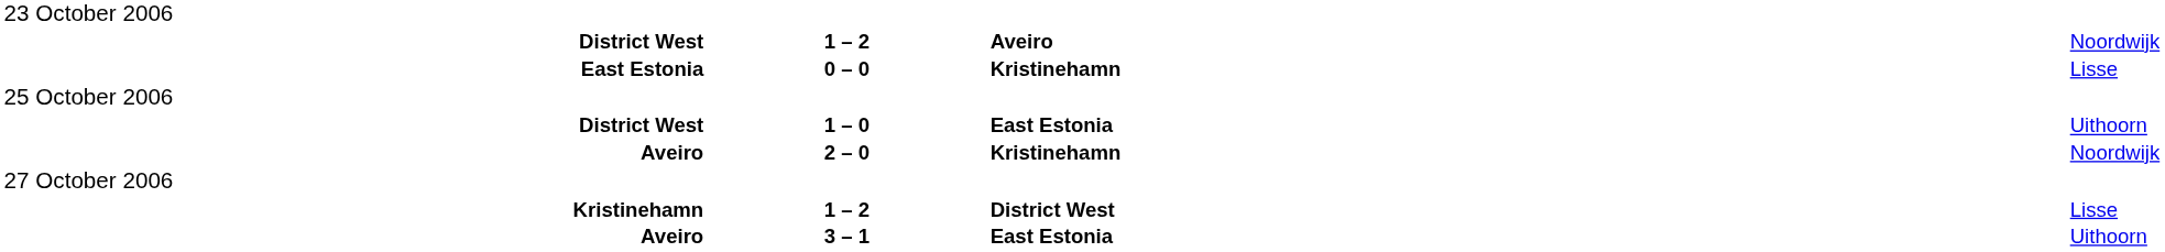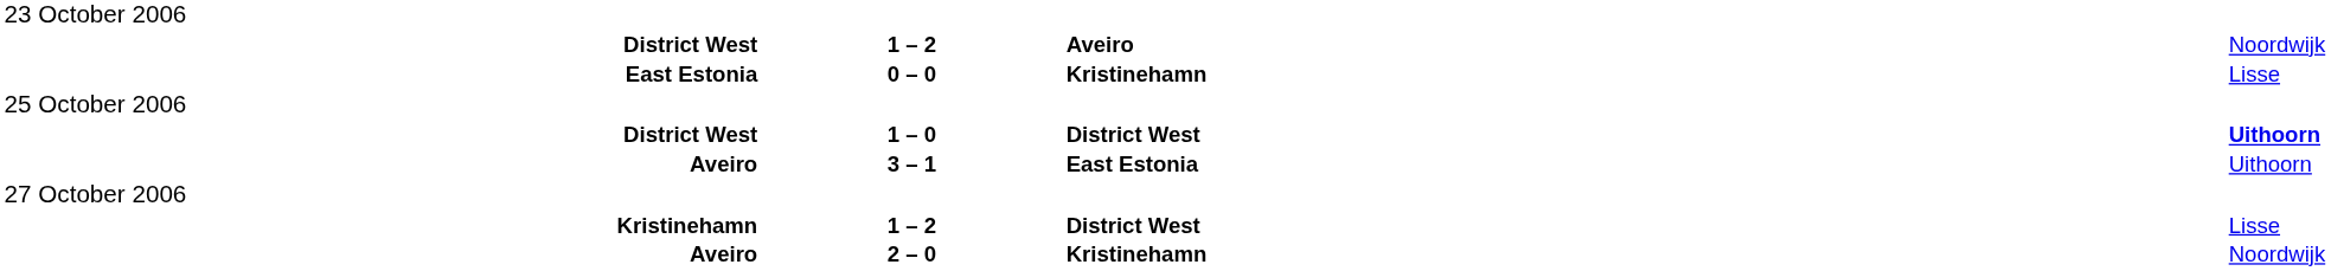District West / 1 – 0 | column 3: East Estonia -> District West
District West / 1 – 0 | column 4: normal -> bold
rows swapped: Aveiro / 2 – 0 <-> Aveiro / 3 – 1
